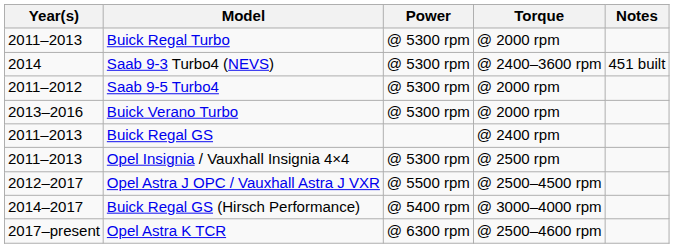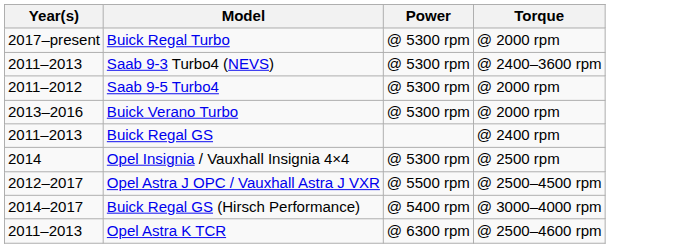- column: Notes | 451 built
Buick Regal Turbo | Year(s): 2011–2013 -> 2017–present
Saab 9-3 Turbo4 (NEVS) | Year(s): 2014 -> 2011–2013
Opel Insignia / Vauxhall Insignia 4×4 | Year(s): 2011–2013 -> 2014
Opel Astra K TCR | Year(s): 2017–present -> 2011–2013
